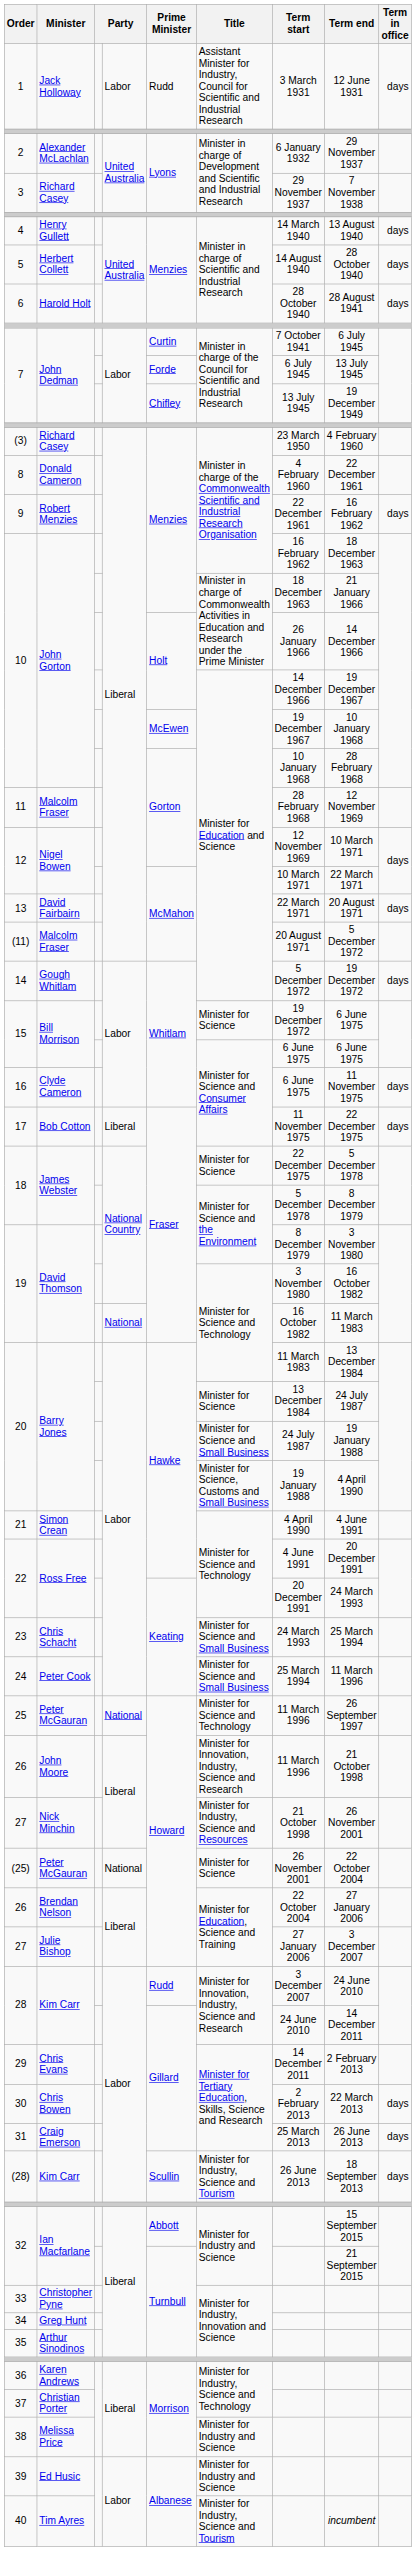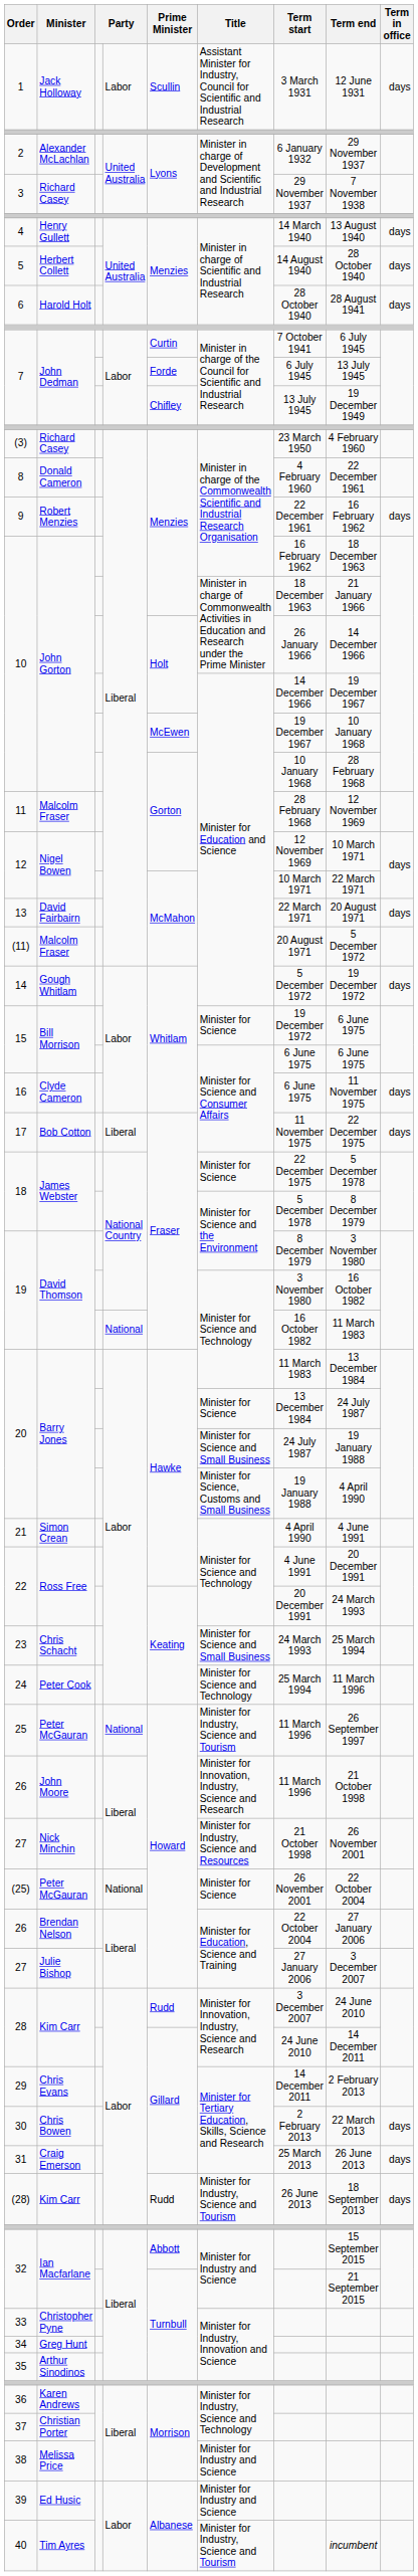1 | Prime Minister: Rudd -> Scullin
24 | Title: Minister for Science and Small Business -> Minister for Science and Technology
25 | Title: Minister for Science and Technology -> Minister for Industry, Science and Tourism
(28) | Prime Minister: Scullin -> Rudd
